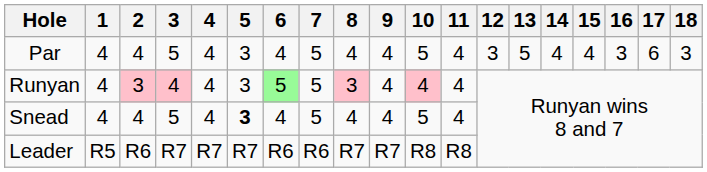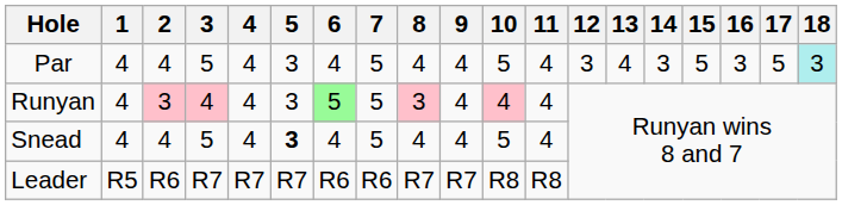Par | 13: 5 -> 4
Par | 14: 4 -> 3
Par | 15: 4 -> 5
Par | 17: 6 -> 5
Par | 18: no background -> paleturquoise background
